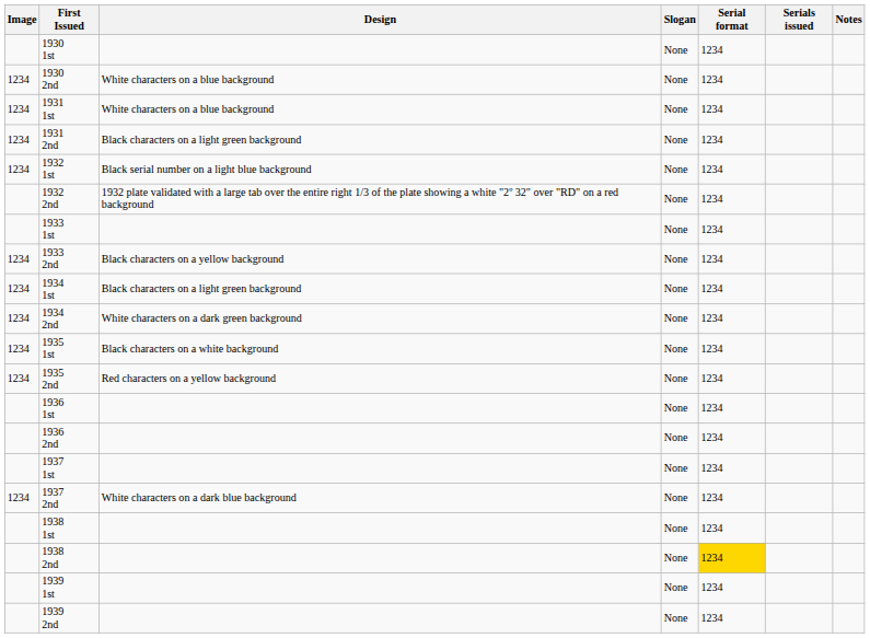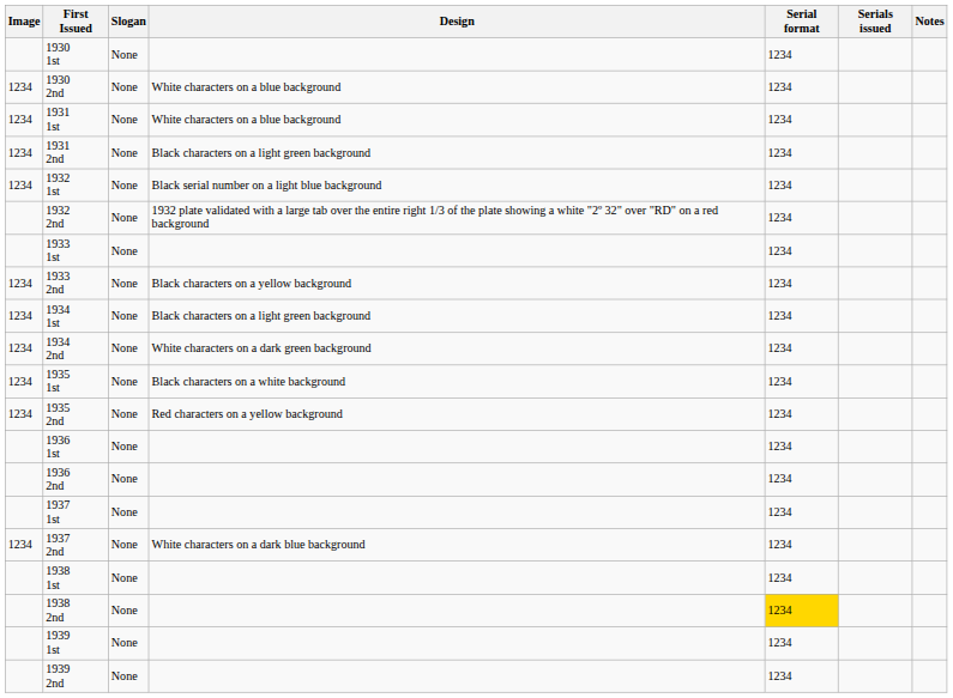columns swapped: Design <-> Slogan
